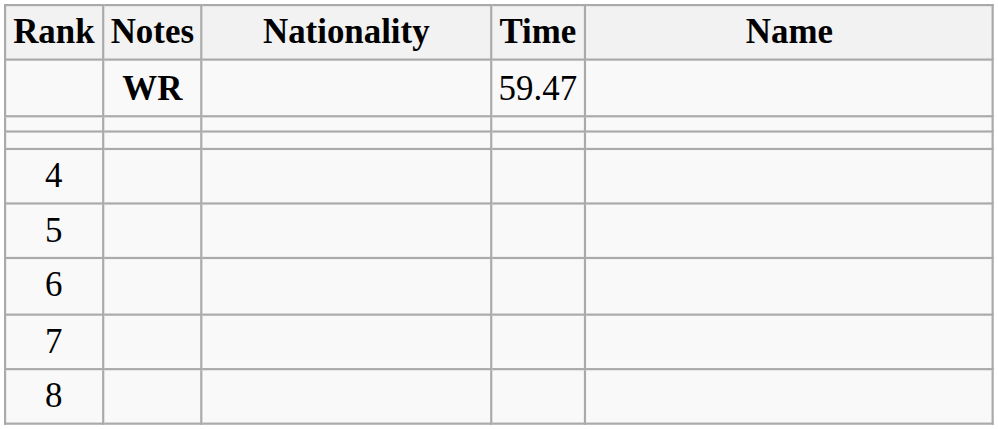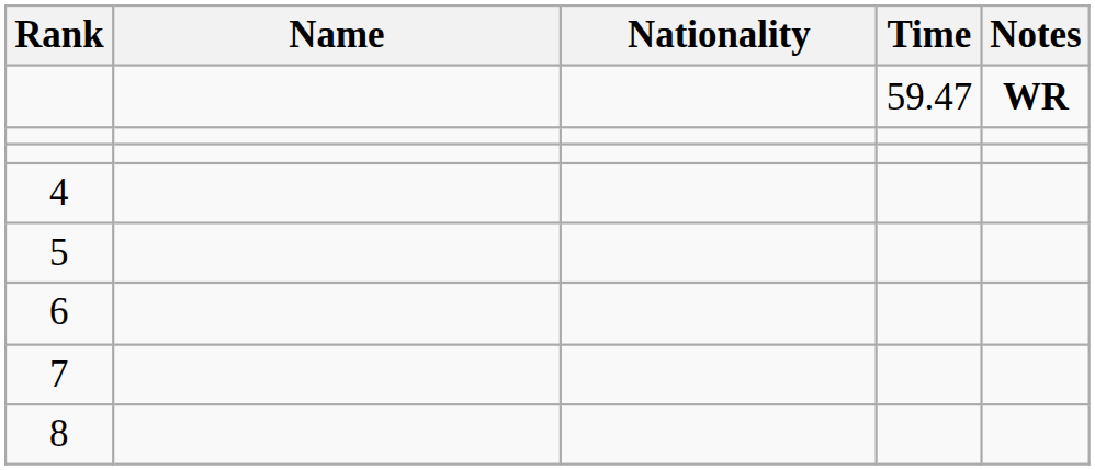columns swapped: Name <-> Notes
